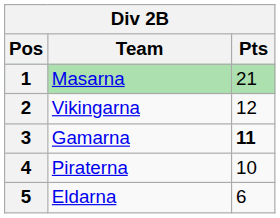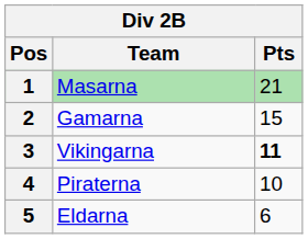2 | Team: Vikingarna -> Gamarna
2 | Pts: 12 -> 15
3 | Team: Gamarna -> Vikingarna
